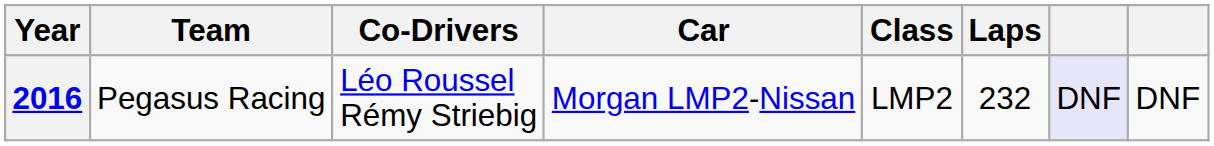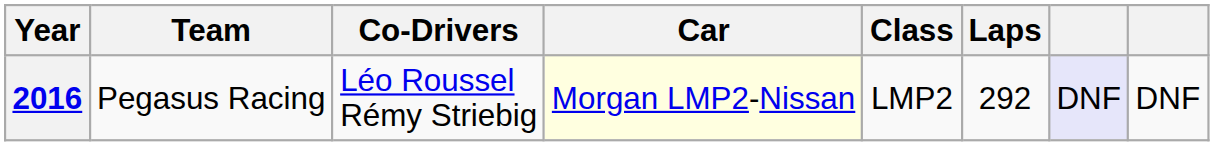2016 | Car: no background -> lightyellow background
2016 | Laps: 232 -> 292
